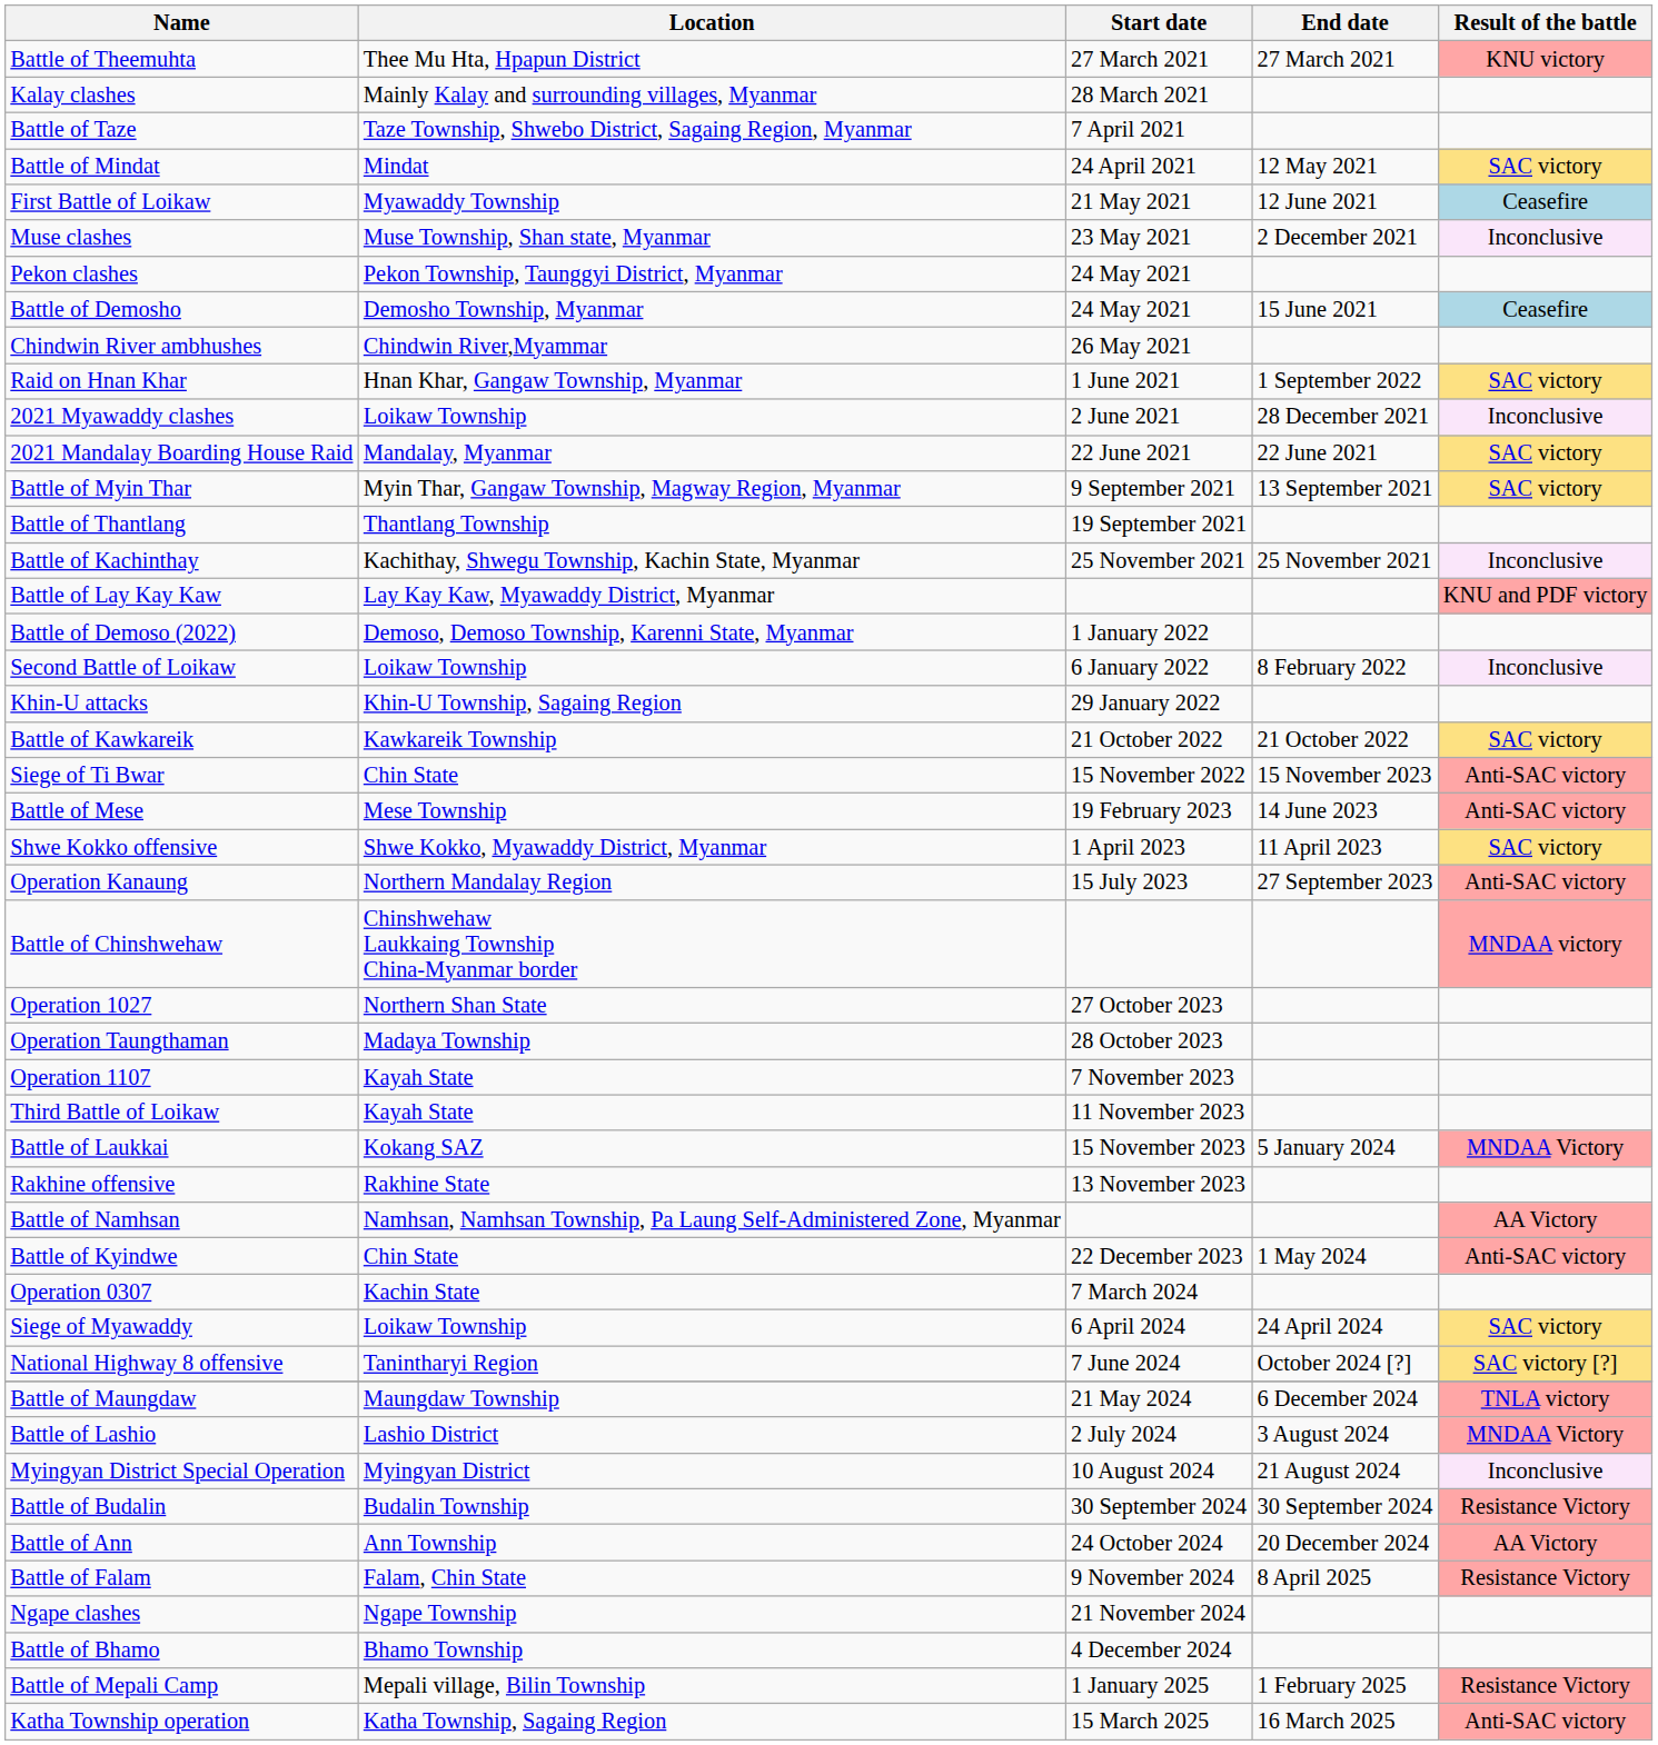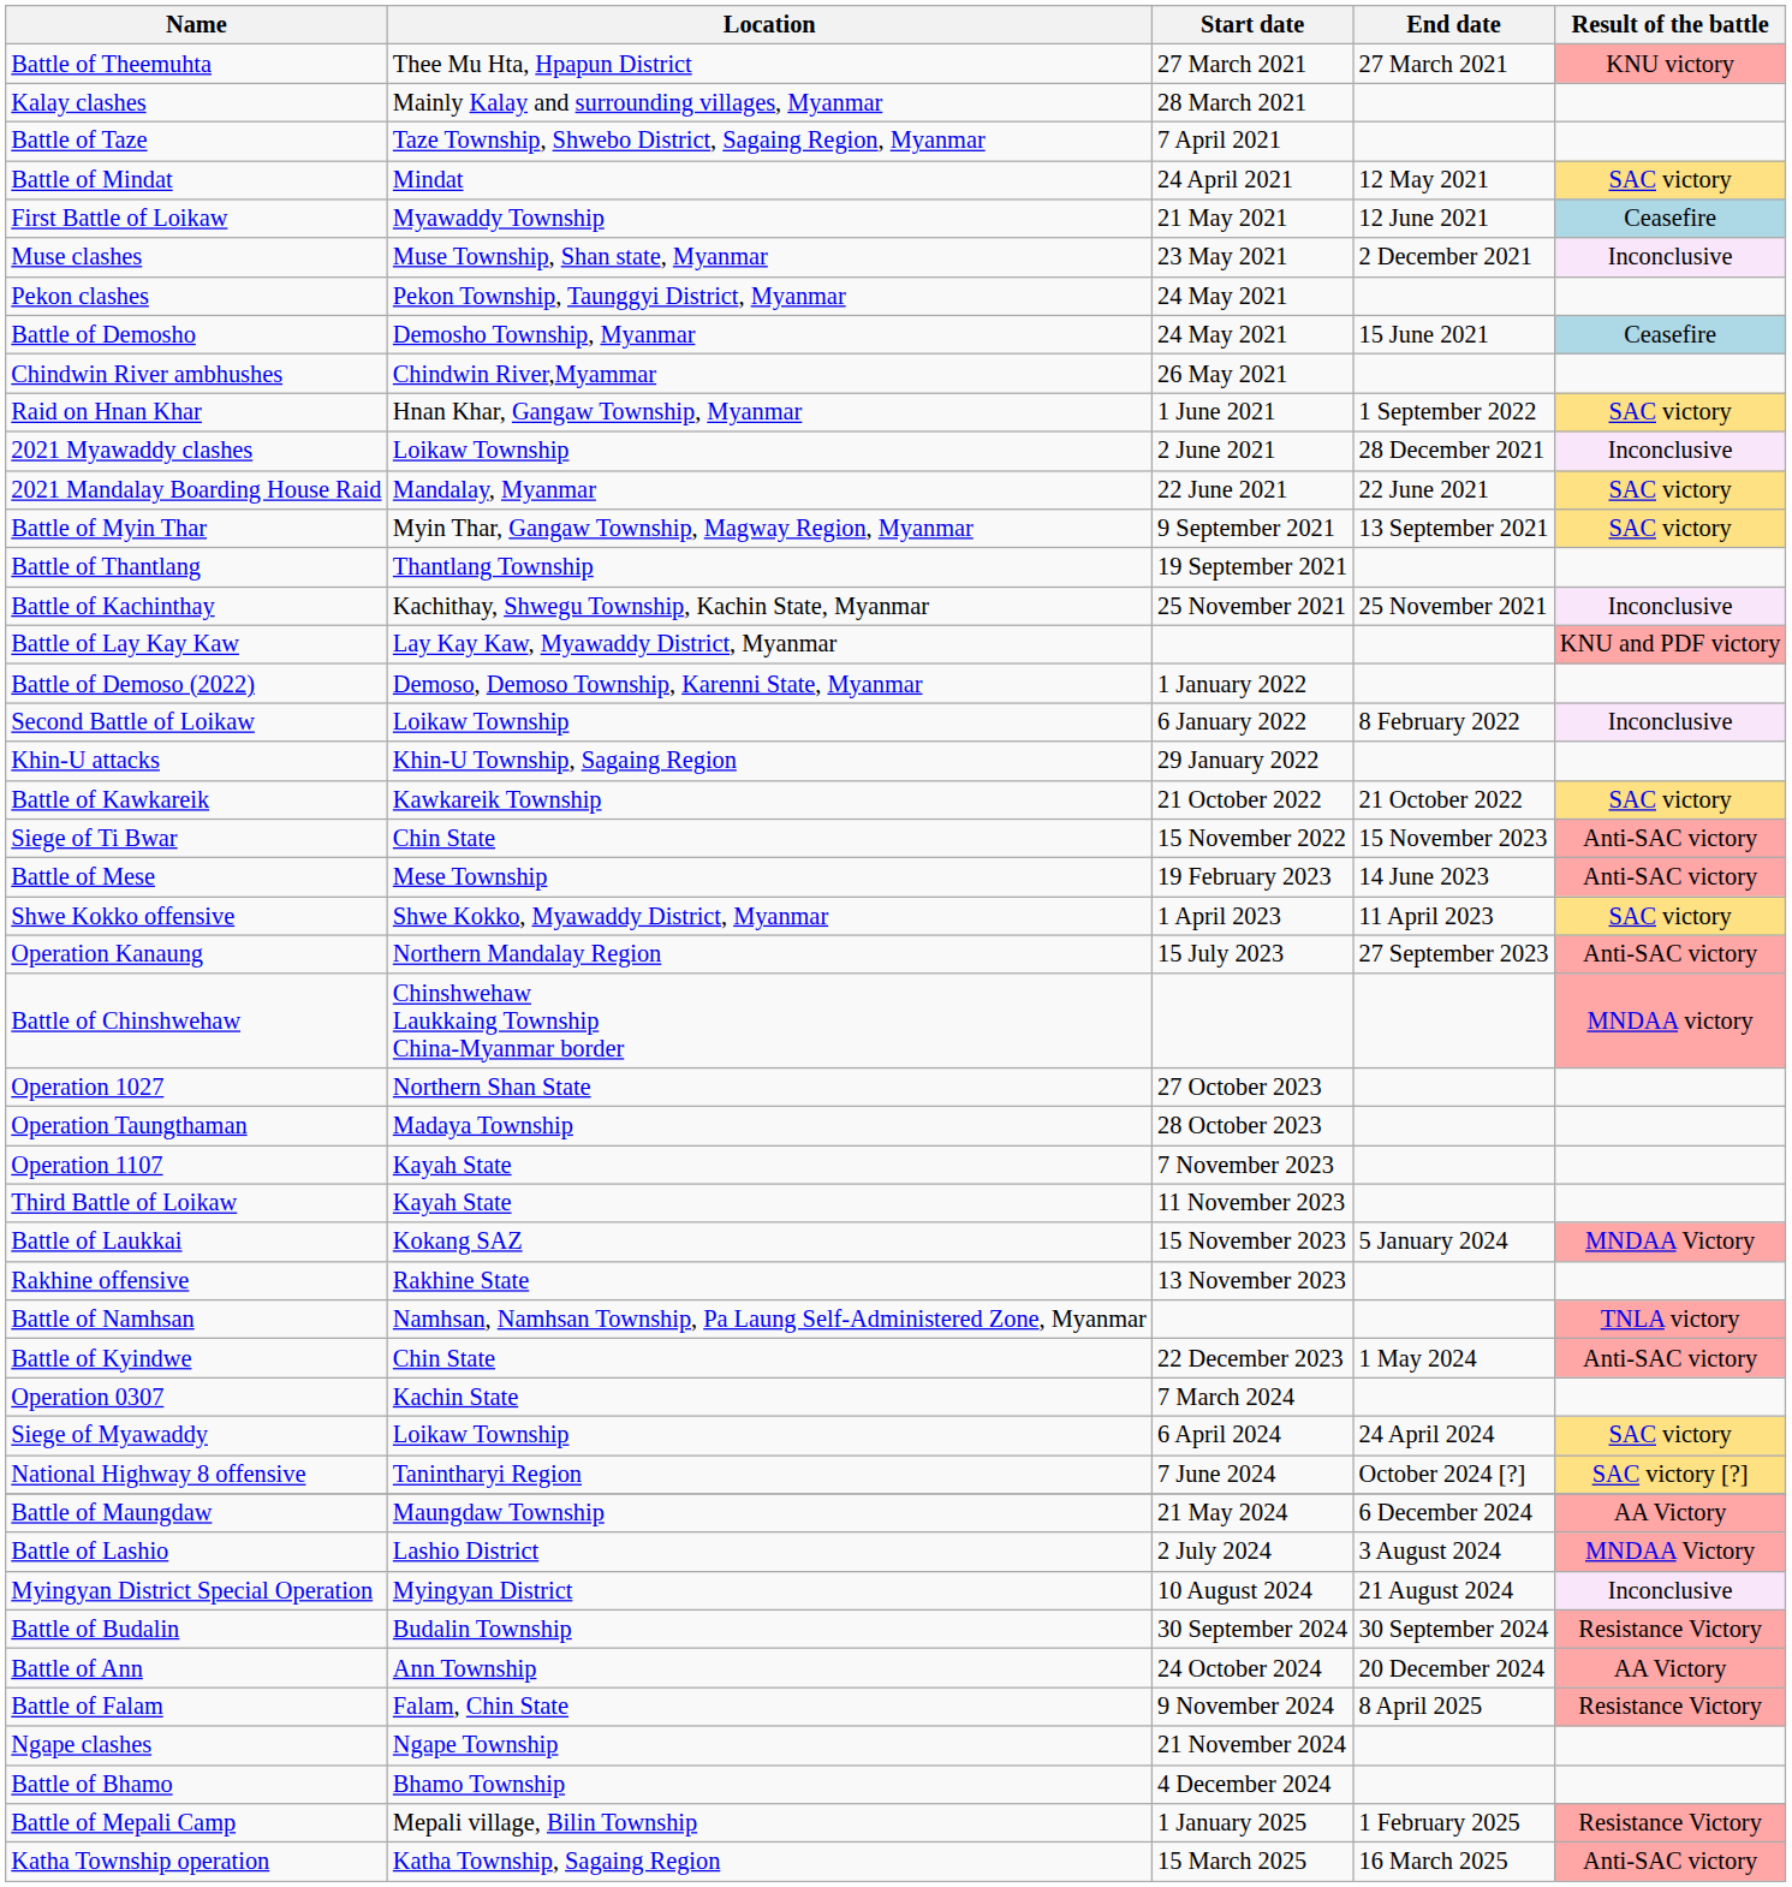Battle of Namhsan | Result of the battle: AA Victory -> TNLA victory
Battle of Maungdaw | Result of the battle: TNLA victory -> AA Victory
